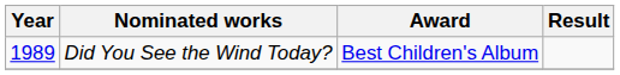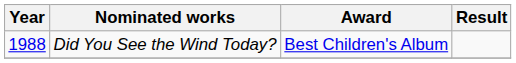Did You See the Wind Today? | Year: 1989 -> 1988
